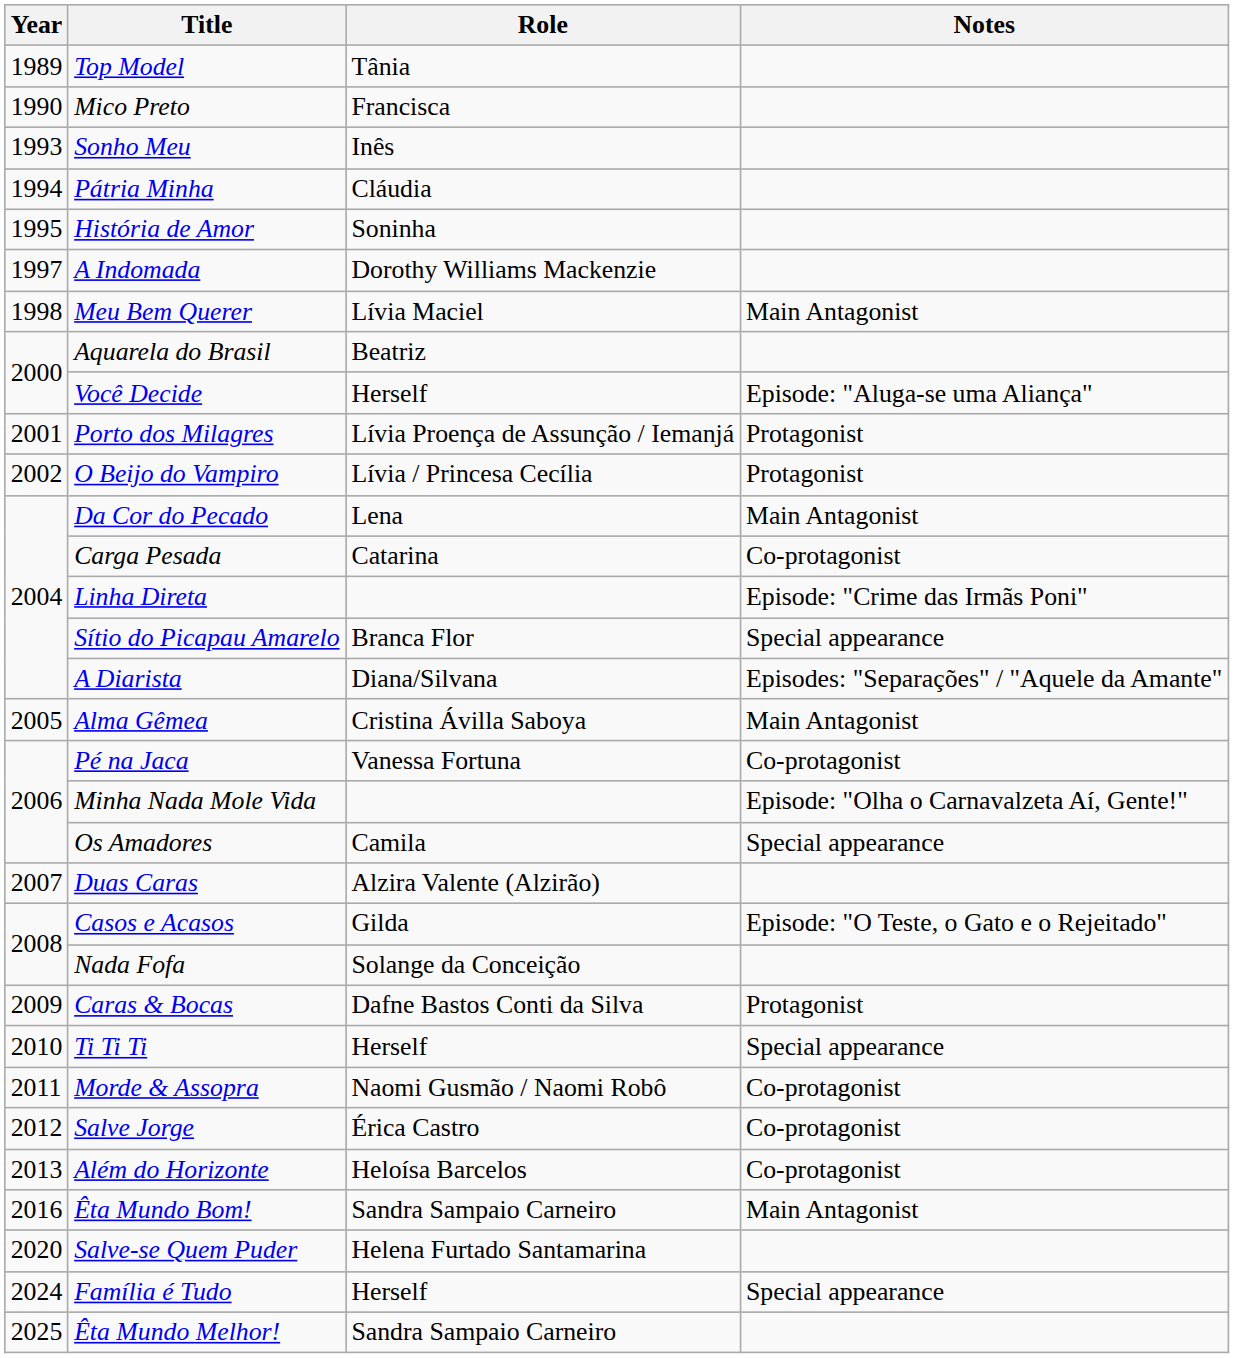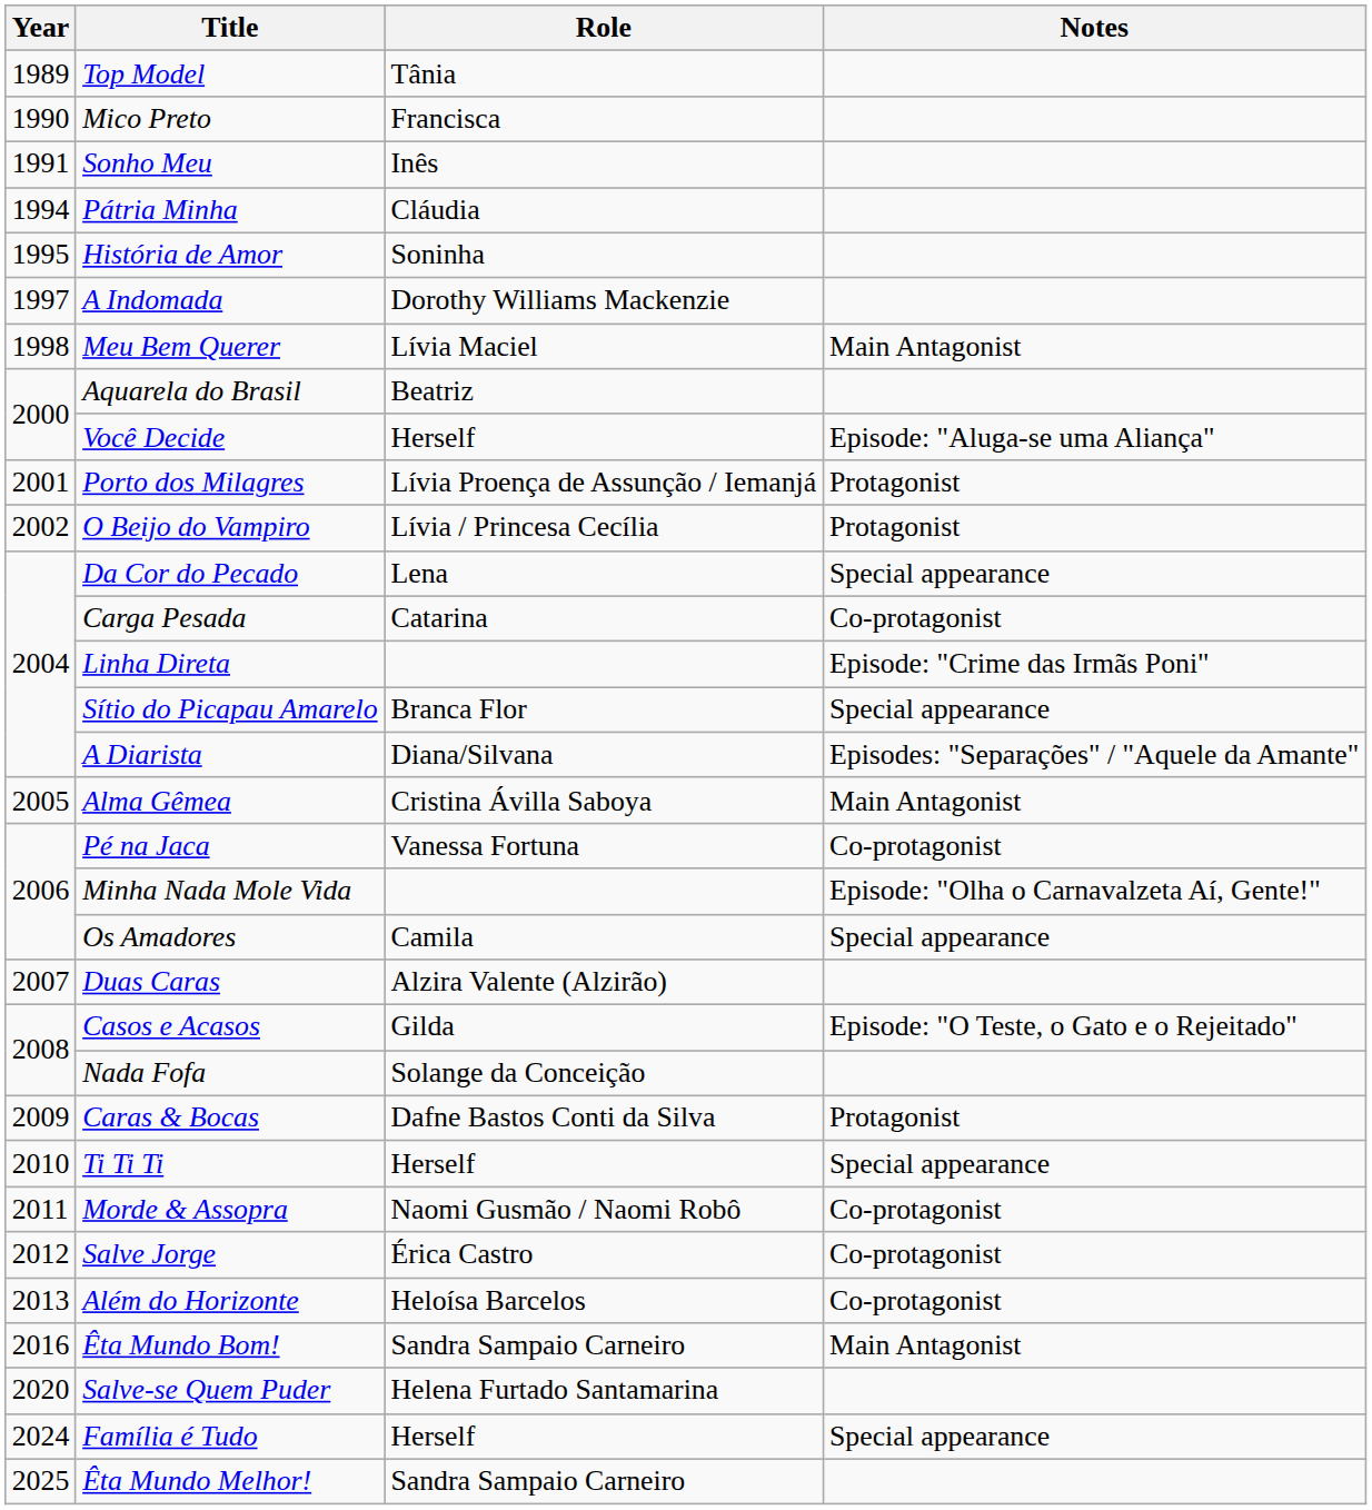Sonho Meu | Year: 1993 -> 1991
Da Cor do Pecado | Notes: Main Antagonist -> Special appearance
